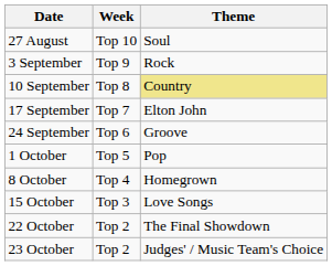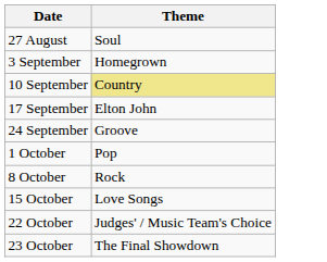- column: Week | Top 10 | Top 9 | Top 8 | Top 7 | Top 6 | Top 5 | Top 4 | Top 3 | Top 2 | Top 2
3 September | Theme: Rock -> Homegrown
8 October | Theme: Homegrown -> Rock
22 October | Theme: The Final Showdown -> Judges' / Music Team's Choice
23 October | Theme: Judges' / Music Team's Choice -> The Final Showdown
